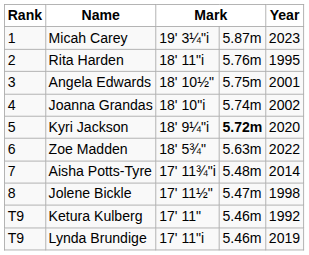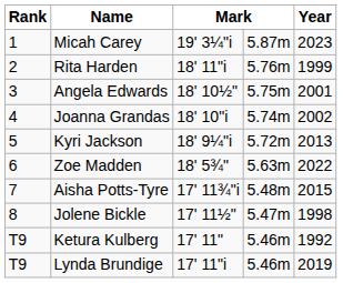Rita Harden | Year: 1995 -> 1999
Kyri Jackson | column 4: bold -> normal
Kyri Jackson | Year: 2020 -> 2013
Aisha Potts-Tyre | Year: 2014 -> 2015
